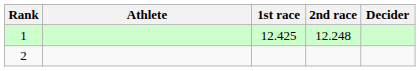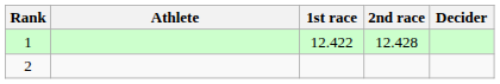1 | 1st race: 12.425 -> 12.422
1 | 2nd race: 12.248 -> 12.428
